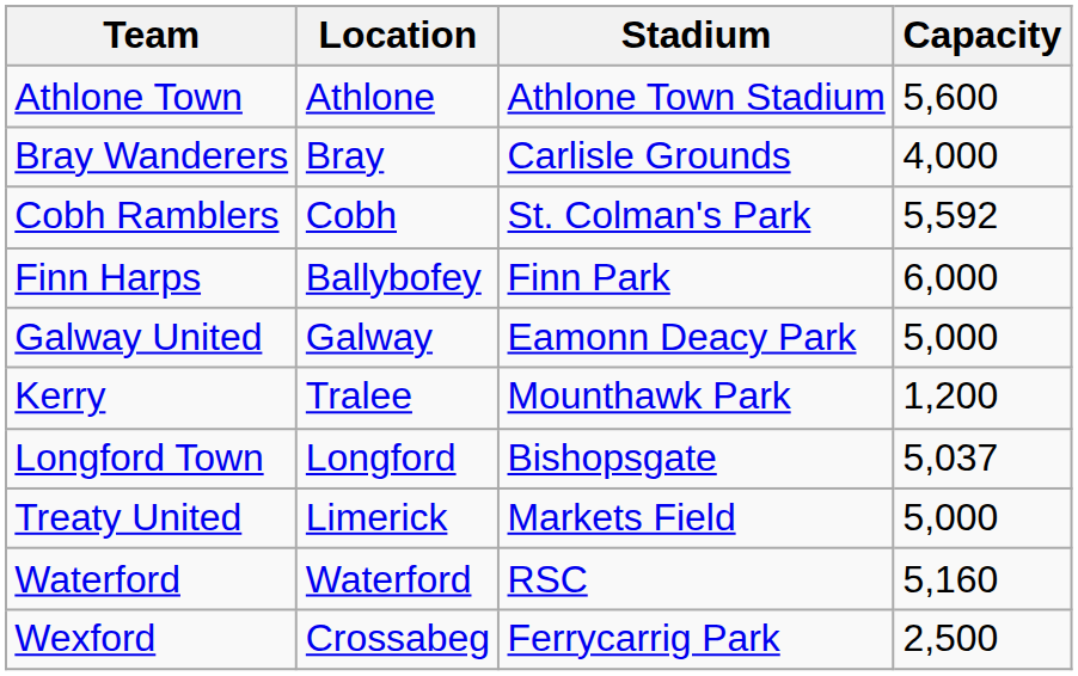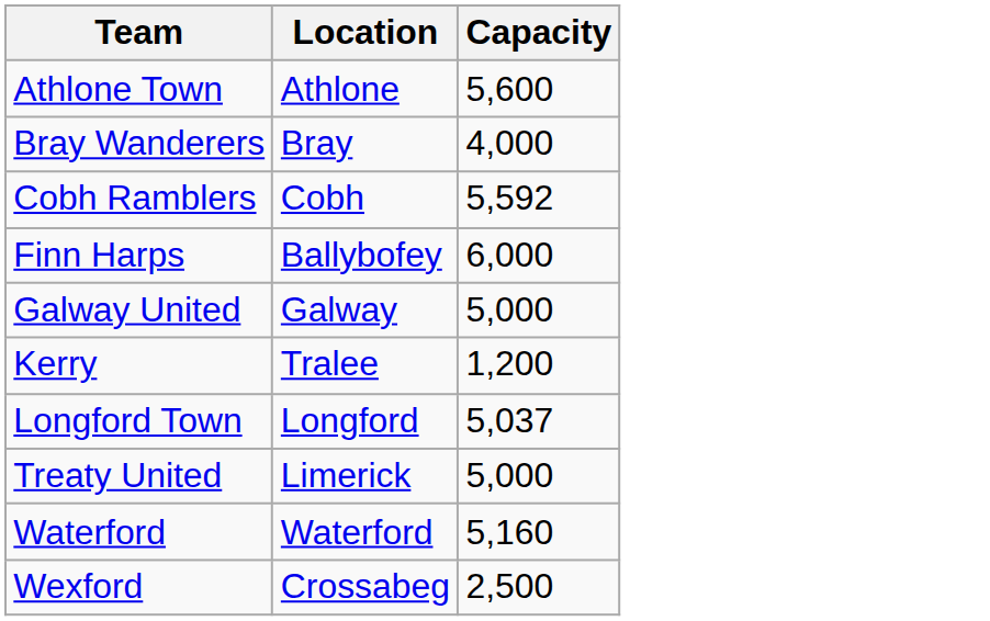- column: Stadium | Athlone Town Stadium | Carlisle Grounds | St. Colman's Park | Finn Park | Eamonn Deacy Park | Mounthawk Park | Bishopsgate | Markets Field | RSC | Ferrycarrig Park
